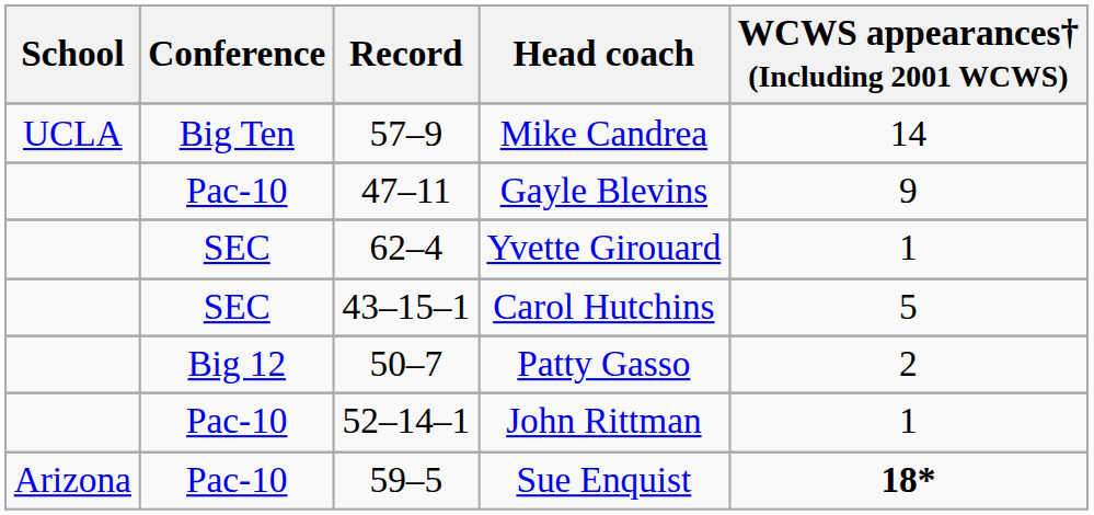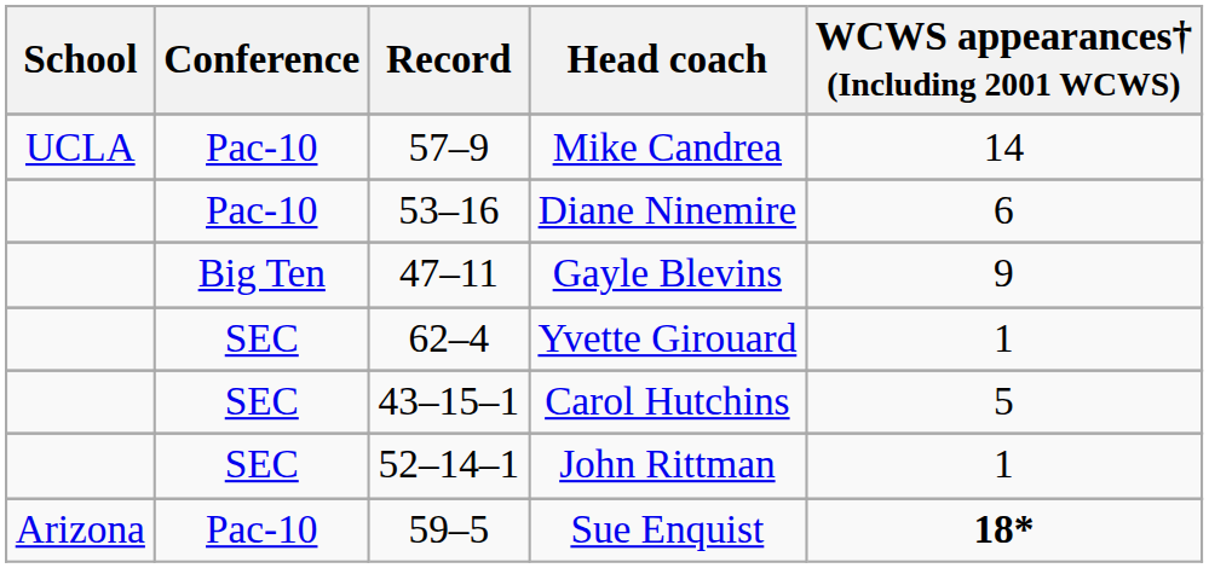Mike Candrea | Conference: Big Ten -> Pac-10
+ row: Pac-10 | 53–16 | Diane Ninemire | 6
Gayle Blevins | Conference: Pac-10 -> Big Ten
- row: Big 12 | 50–7 | Patty Gasso | 2
John Rittman | Conference: Pac-10 -> SEC
